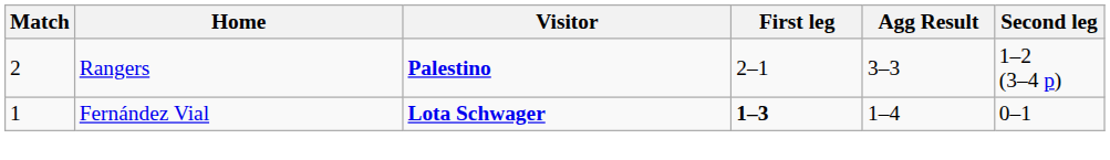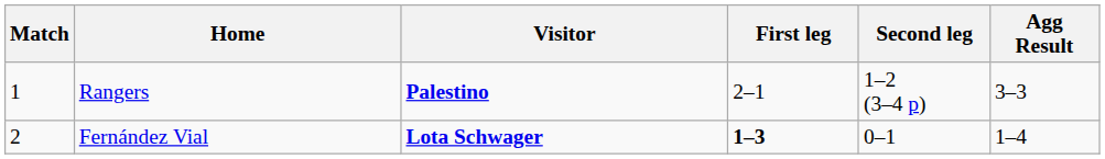columns swapped: Second leg <-> Agg Result
Rangers | Match: 2 -> 1
Fernández Vial | Match: 1 -> 2
